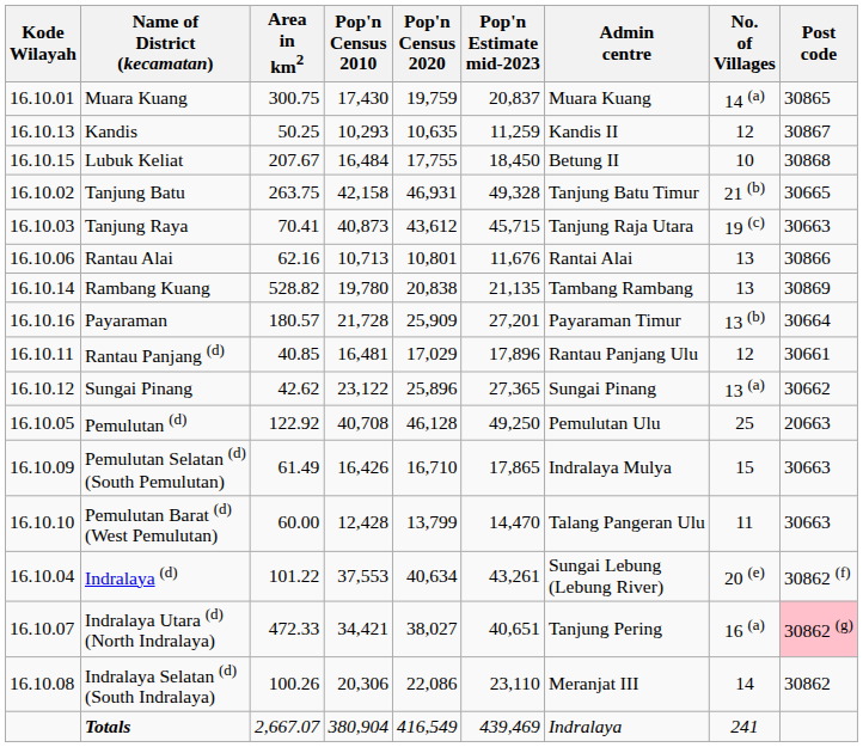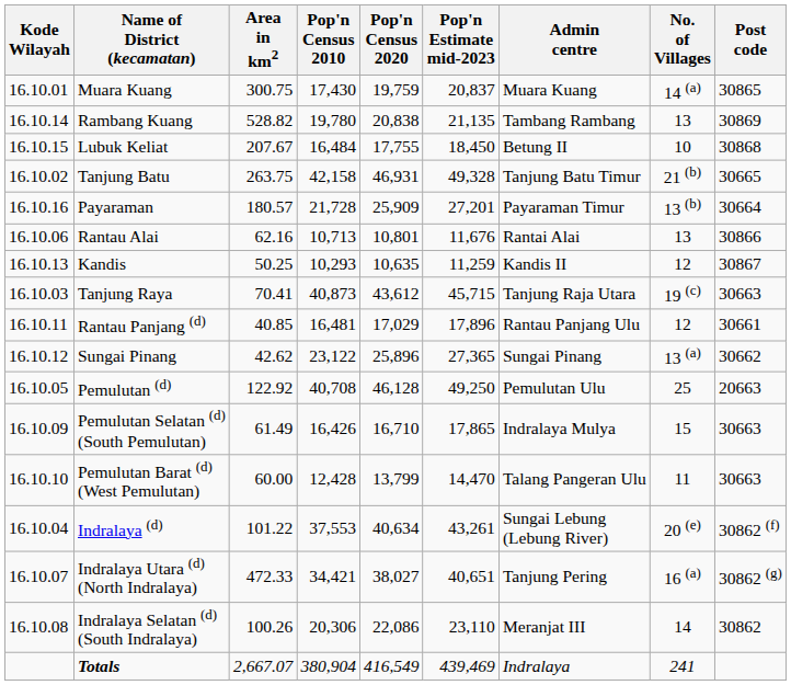rows swapped: Rambang Kuang <-> Kandis
rows swapped: Payaraman <-> Tanjung Raya
Indralaya Utara (d) (North Indralaya) | Post code: pink background -> no background
